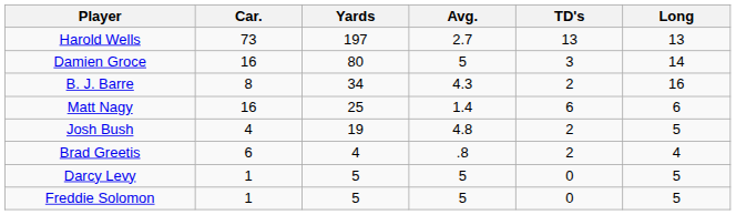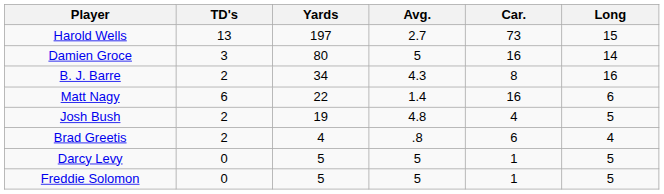columns swapped: Car. <-> TD's
Harold Wells | Long: 13 -> 15
Matt Nagy | Yards: 25 -> 22
